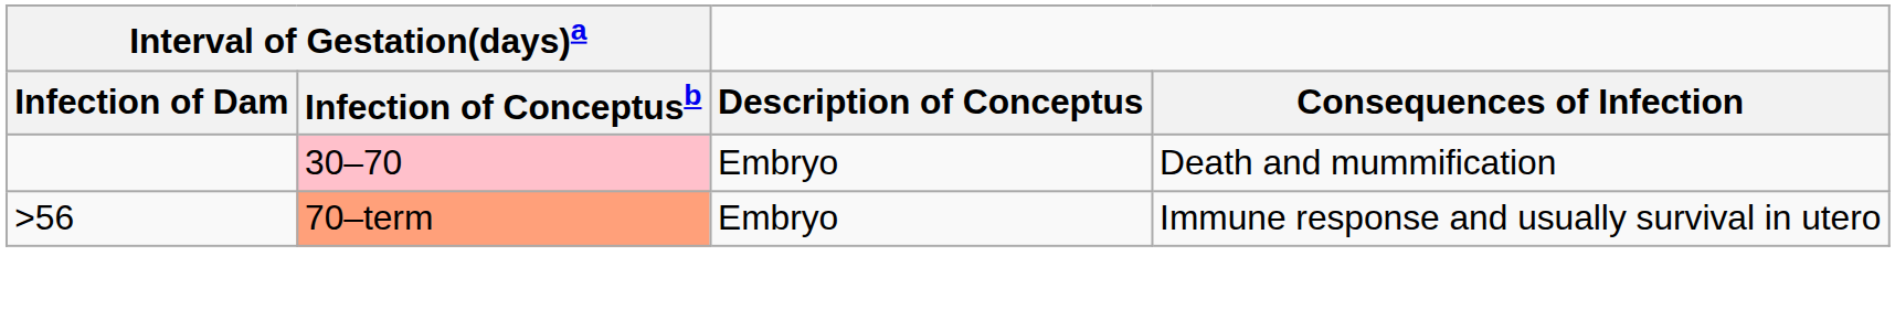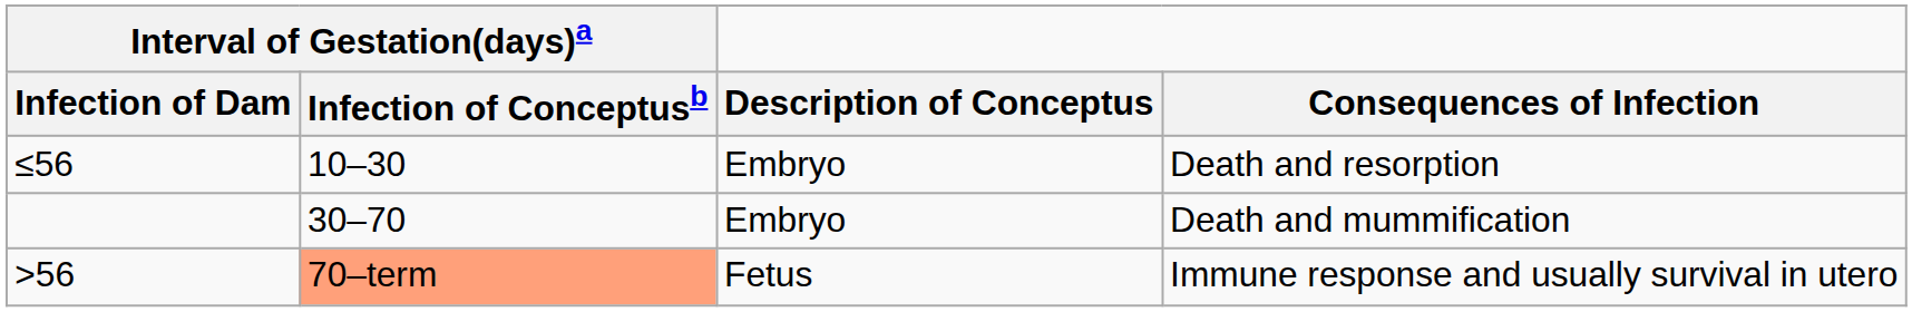+ row: ≤56 | 10–30 | Embryo | Death and resorption
Death and mummification | Interval of Gestation(days)a / Infection of Conceptusb: pink background -> no background
Immune response and usually survival in utero | Description of Conceptus: Embryo -> Fetus
